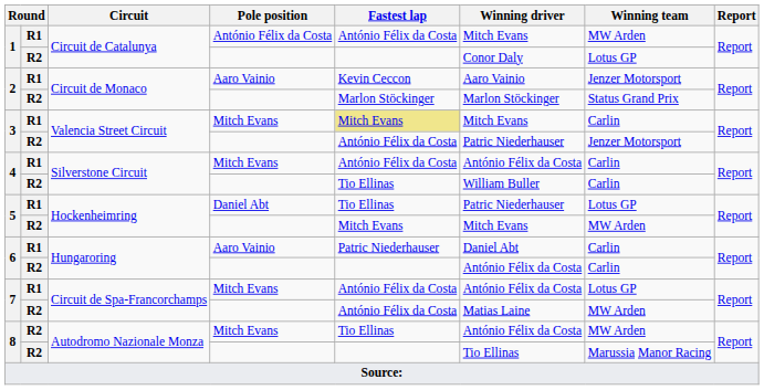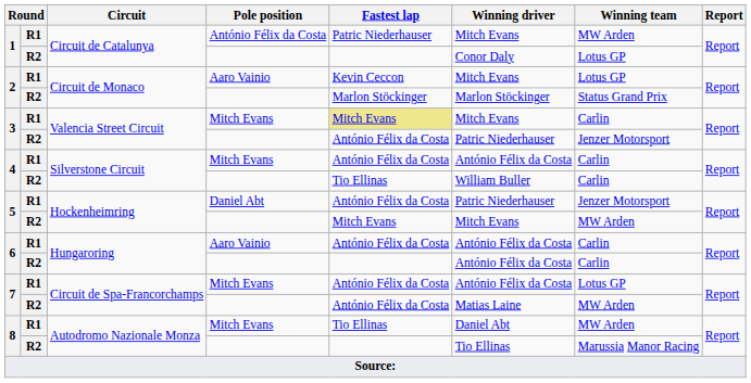1 / António Félix da Costa | Fastest lap: António Félix da Costa -> Patric Niederhauser
2 / Aaro Vainio | Winning driver: Aaro Vainio -> Mitch Evans
2 / Aaro Vainio | Winning team: Jenzer Motorsport -> Lotus GP
5 / Daniel Abt | Fastest lap: Tio Ellinas -> António Félix da Costa
5 / Daniel Abt | Winning team: Lotus GP -> Jenzer Motorsport
6 / Aaro Vainio | Fastest lap: Patric Niederhauser -> António Félix da Costa
6 / Aaro Vainio | Winning driver: Daniel Abt -> António Félix da Costa
8 / Mitch Evans | column 2: R2 -> R1
8 / Mitch Evans | Winning driver: António Félix da Costa -> Daniel Abt
